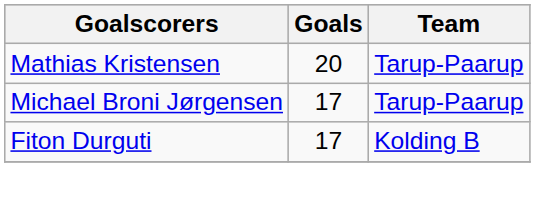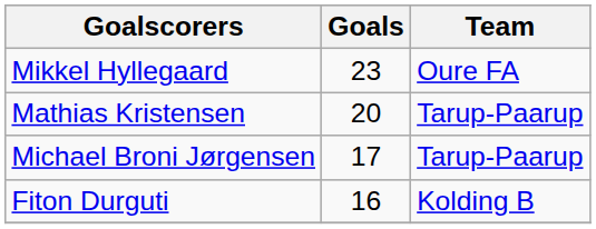+ row: Mikkel Hyllegaard | 23 | Oure FA
Fiton Durguti | Goals: 17 -> 16
